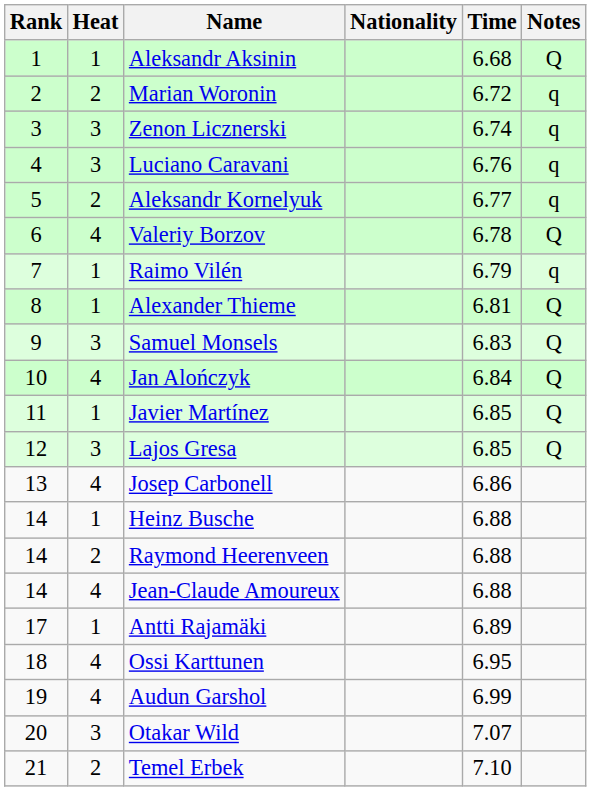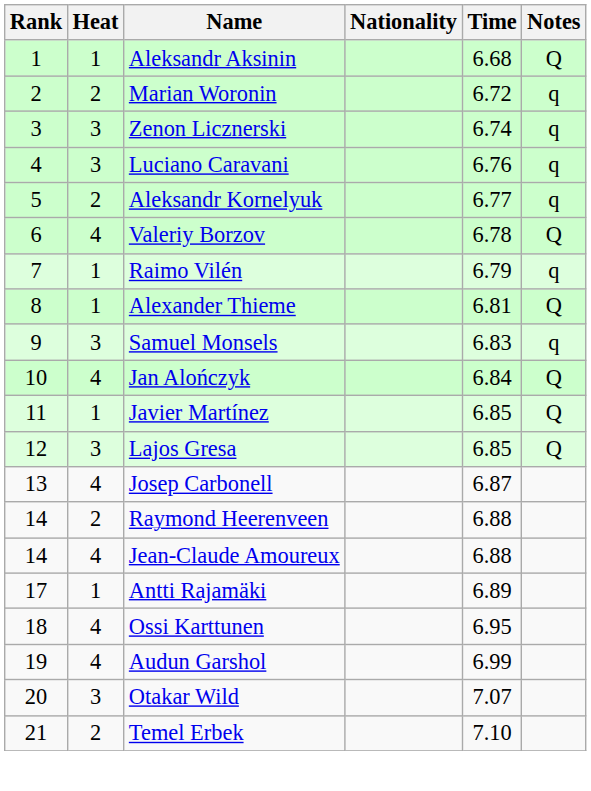Samuel Monsels | Notes: Q -> q
Josep Carbonell | Time: 6.86 -> 6.87
- row: 14 | 1 | Heinz Busche | 6.88
